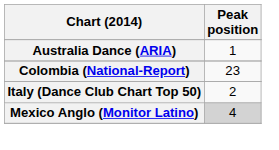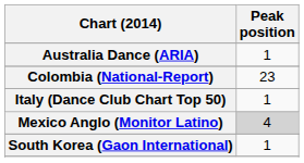Italy (Dance Club Chart Top 50) | Peak position: 2 -> 1
+ row: South Korea (Gaon International) | 1
